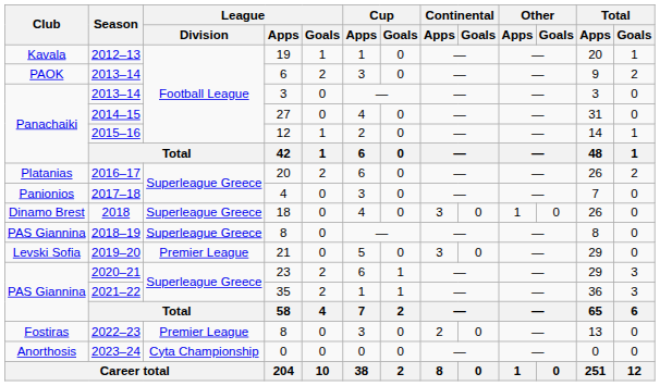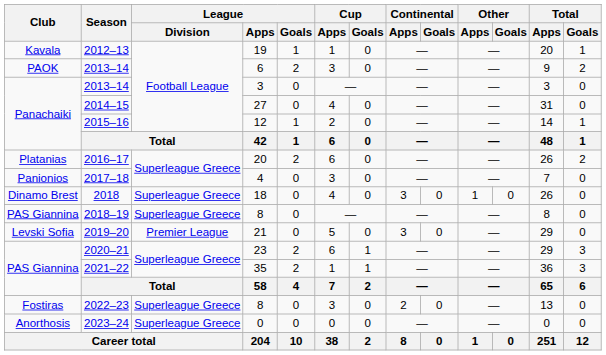2022–23 | League / Division: Premier League -> Superleague Greece
2023–24 | League / Division: Cyta Championship -> Superleague Greece
